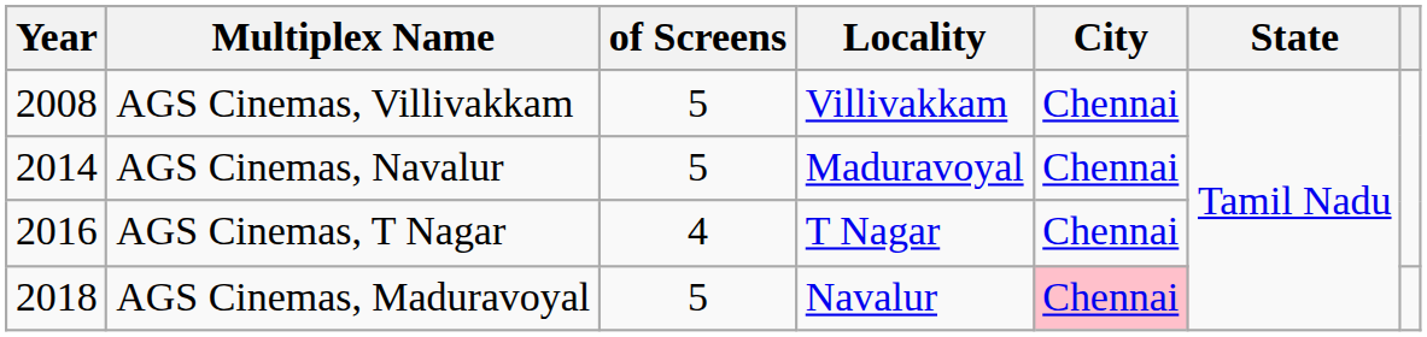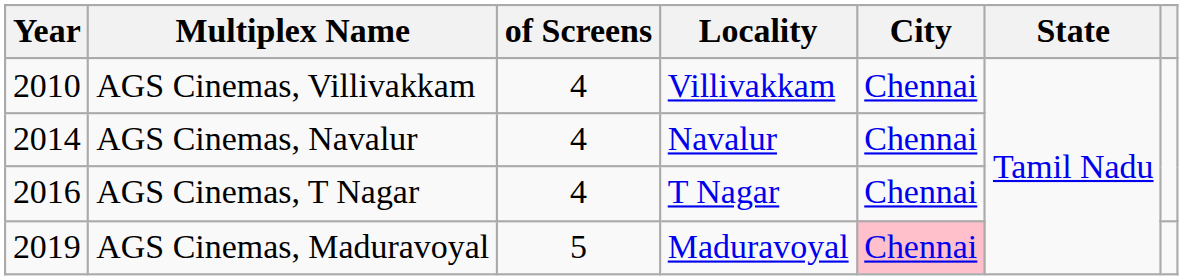AGS Cinemas, Villivakkam | Year: 2008 -> 2010
AGS Cinemas, Villivakkam | of Screens: 5 -> 4
AGS Cinemas, Navalur | of Screens: 5 -> 4
AGS Cinemas, Navalur | Locality: Maduravoyal -> Navalur
AGS Cinemas, Maduravoyal | Year: 2018 -> 2019
AGS Cinemas, Maduravoyal | Locality: Navalur -> Maduravoyal
